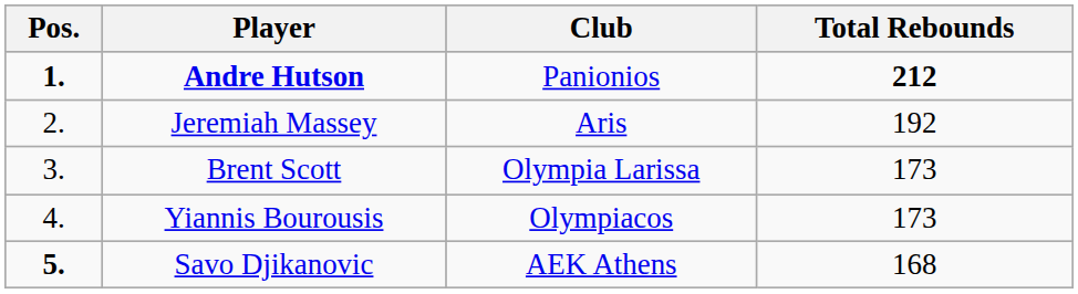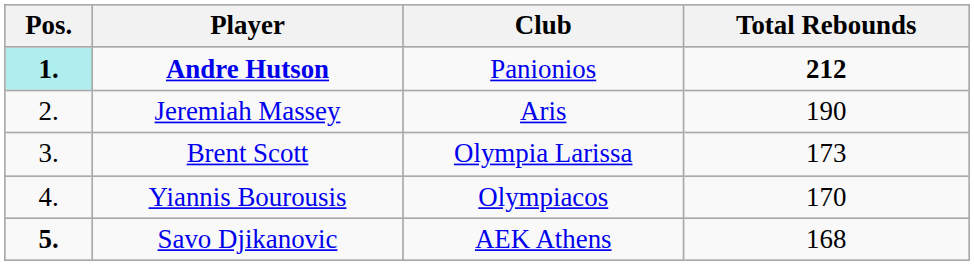Andre Hutson | Pos.: no background -> paleturquoise background
Jeremiah Massey | Total Rebounds: 192 -> 190
Yiannis Bourousis | Total Rebounds: 173 -> 170
